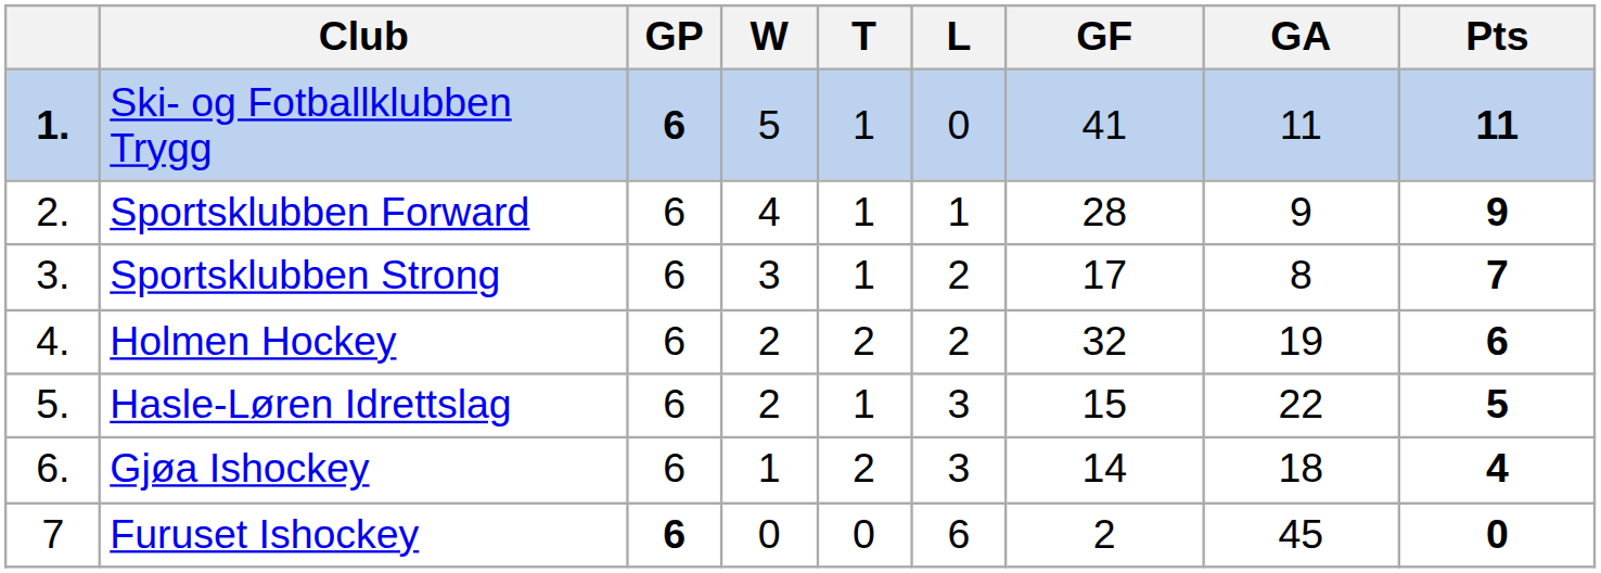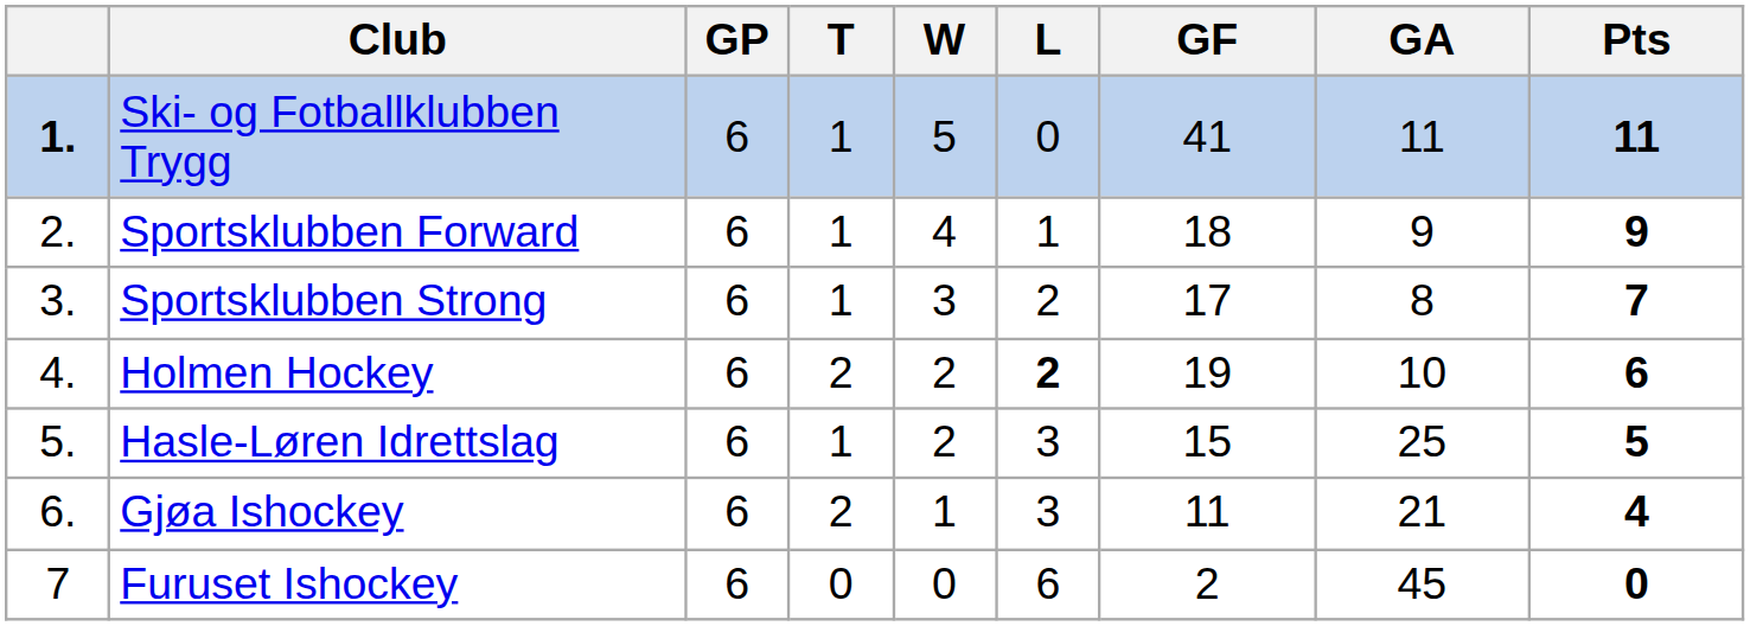columns swapped: W <-> T
Ski- og Fotballklubben Trygg | GP: bold -> normal
Sportsklubben Forward | GF: 28 -> 18
Holmen Hockey | L: normal -> bold
Holmen Hockey | GF: 32 -> 19
Holmen Hockey | GA: 19 -> 10
Hasle-Løren Idrettslag | GA: 22 -> 25
Gjøa Ishockey | GF: 14 -> 11
Gjøa Ishockey | GA: 18 -> 21
Furuset Ishockey | GP: bold -> normal
